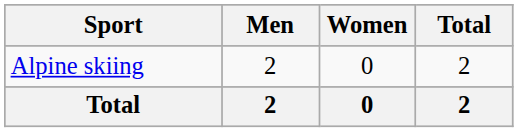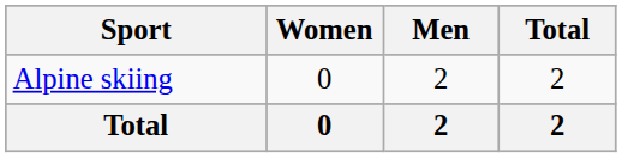columns swapped: Men <-> Women
